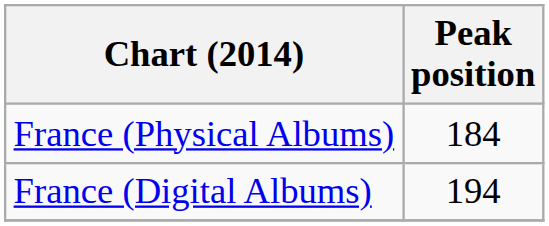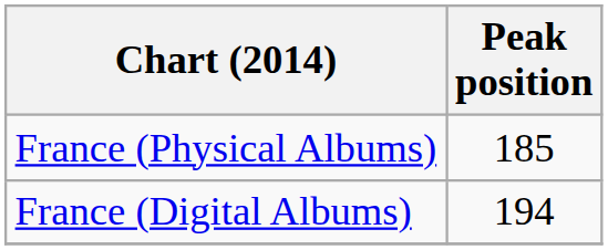France (Physical Albums) | Peak position: 184 -> 185
